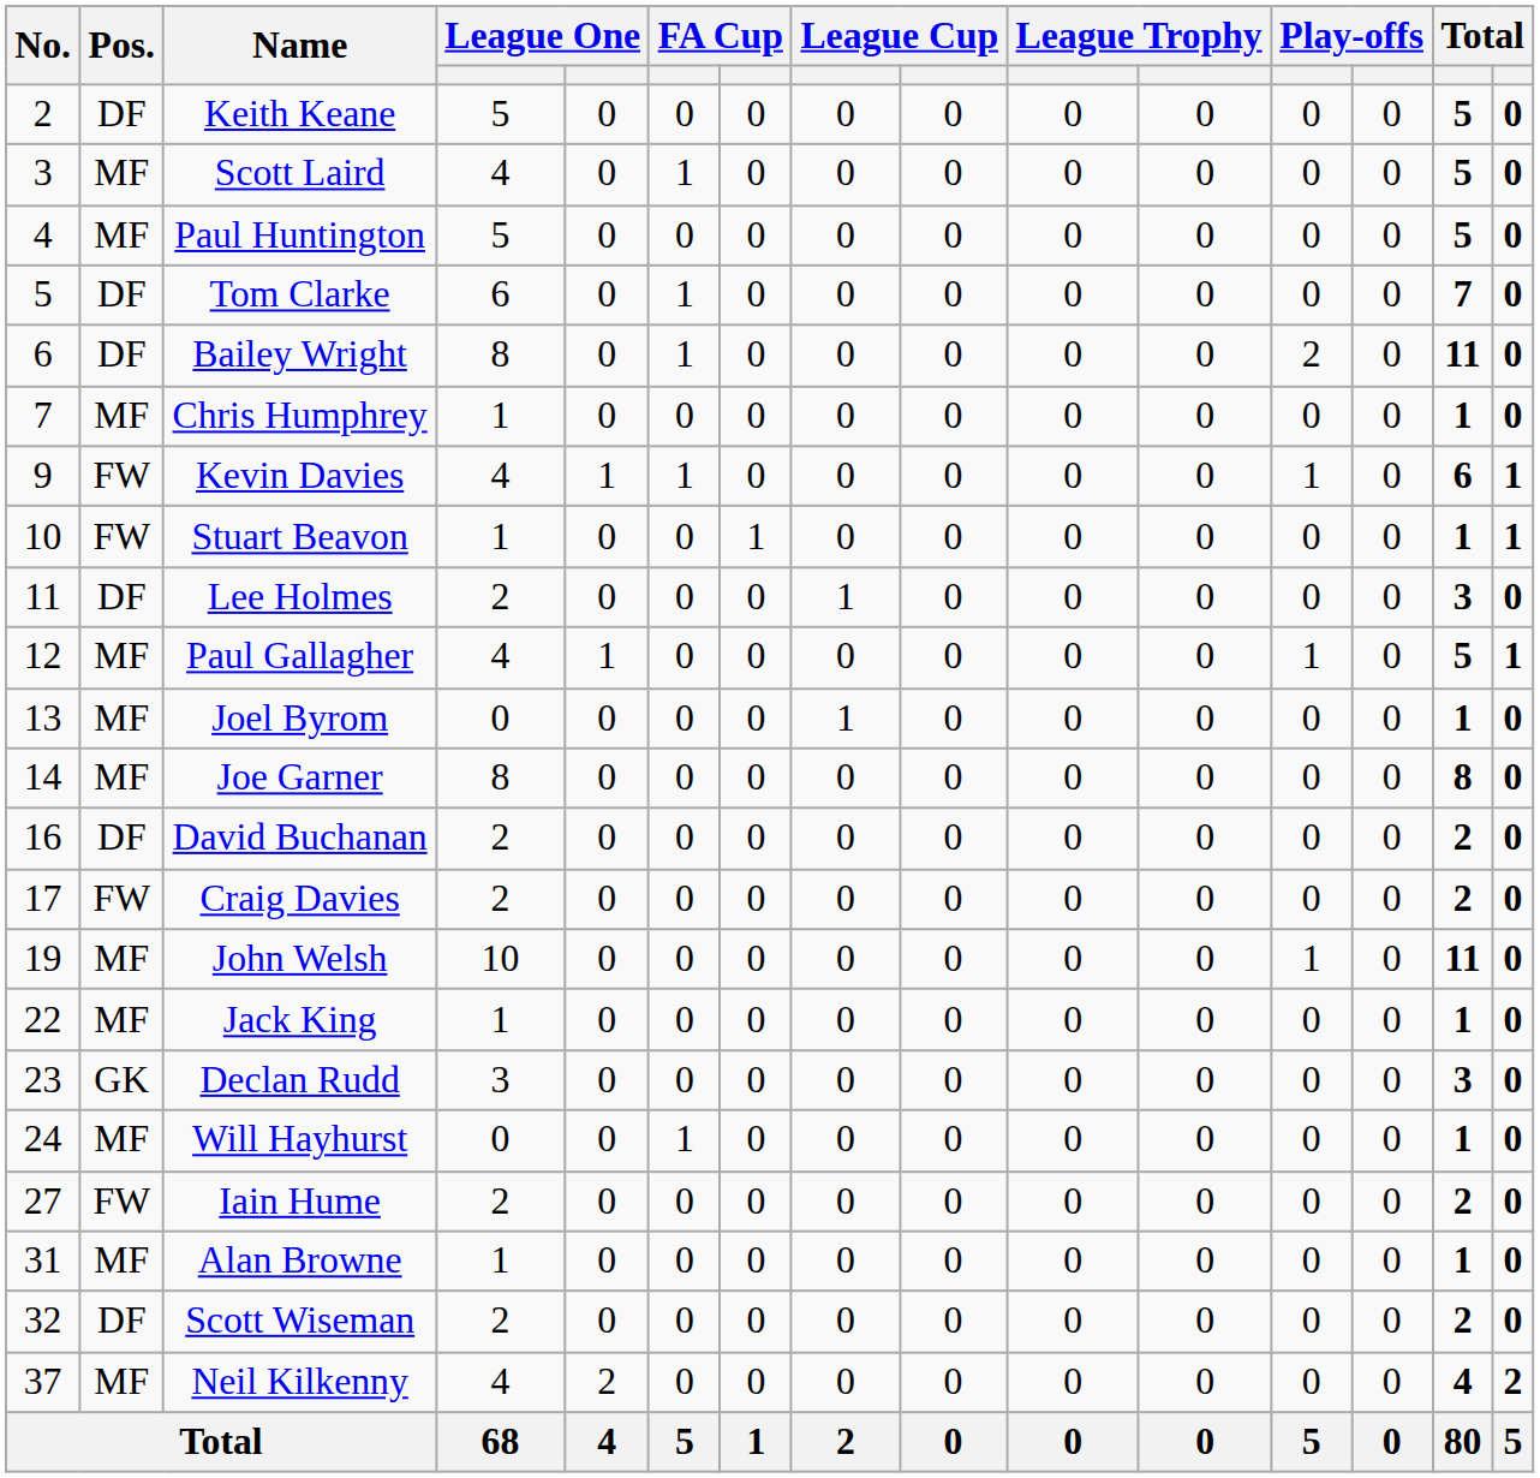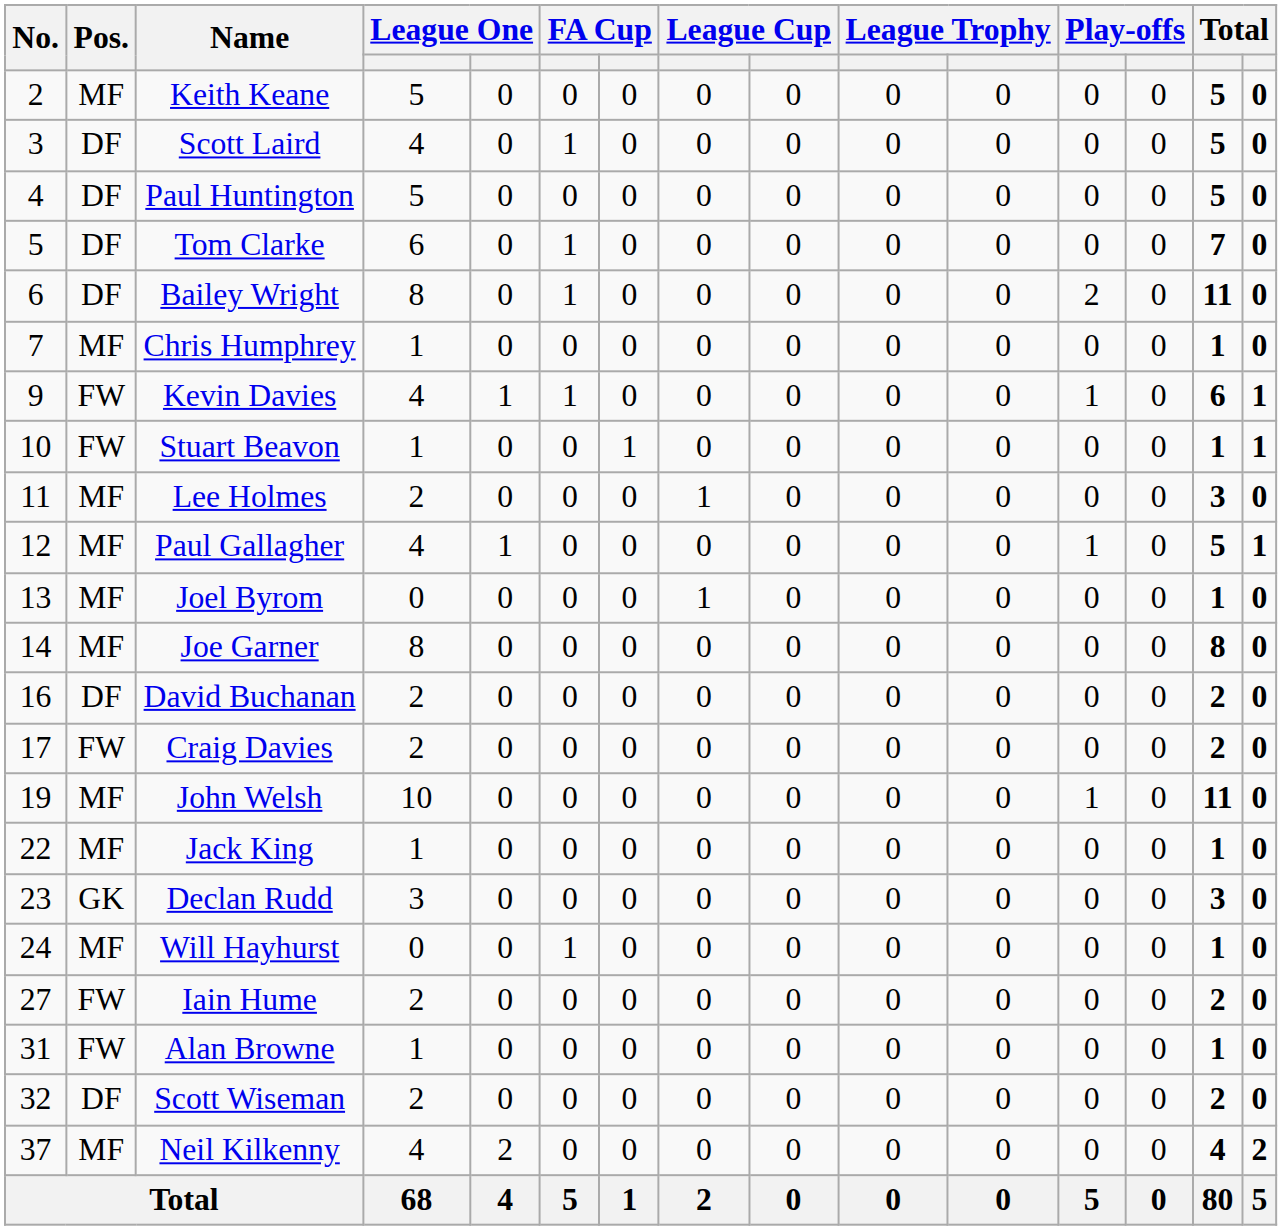Keith Keane | Pos.: DF -> MF
Scott Laird | Pos.: MF -> DF
Paul Huntington | Pos.: MF -> DF
Lee Holmes | Pos.: DF -> MF
Alan Browne | Pos.: MF -> FW
